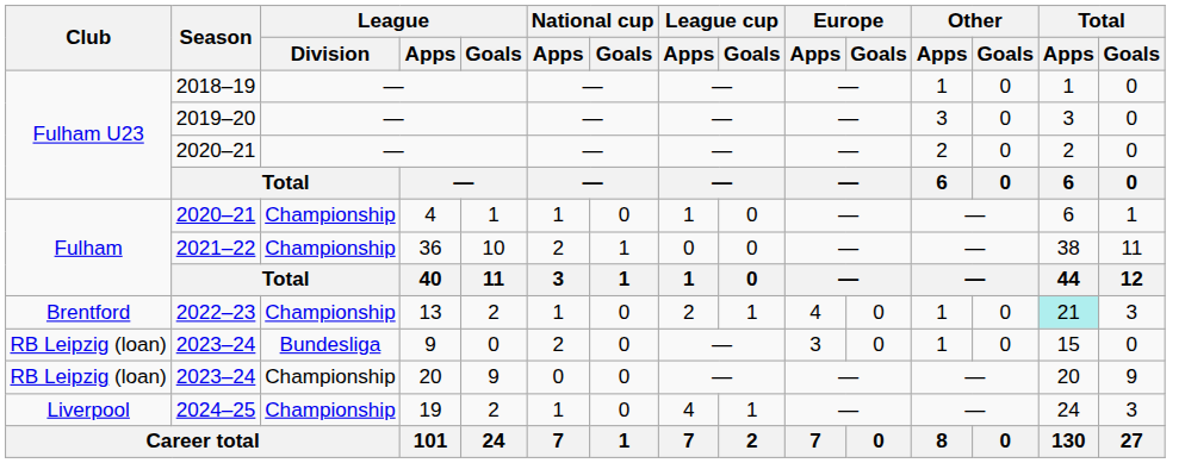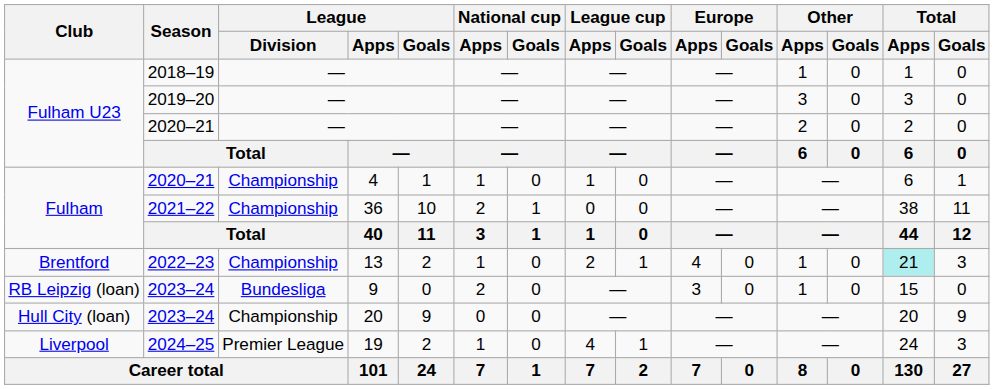2023–24 / 20 | Club: RB Leipzig (loan) -> Hull City (loan)
2024–25 | League / Division: Championship -> Premier League
